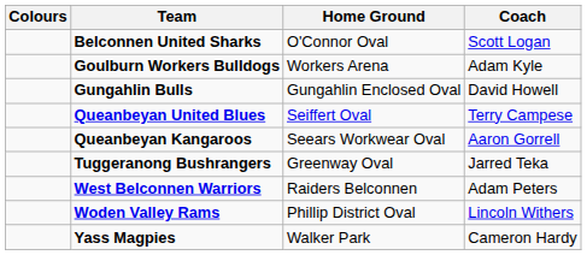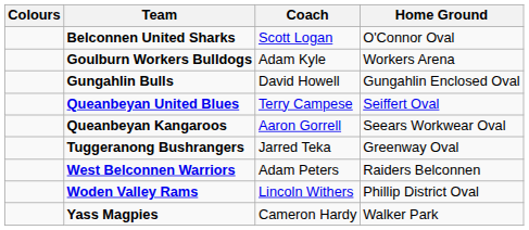columns swapped: Home Ground <-> Coach
